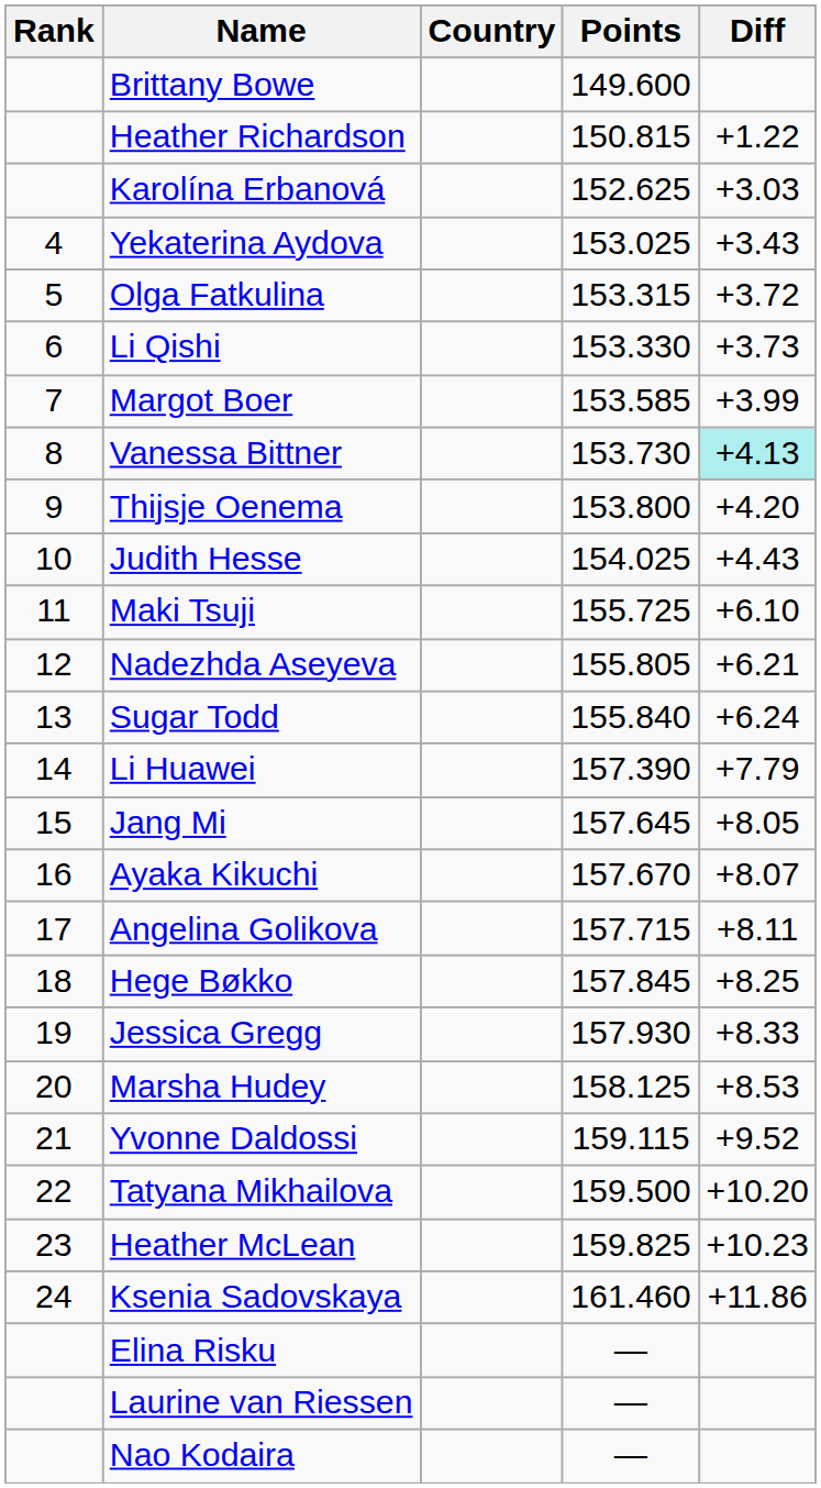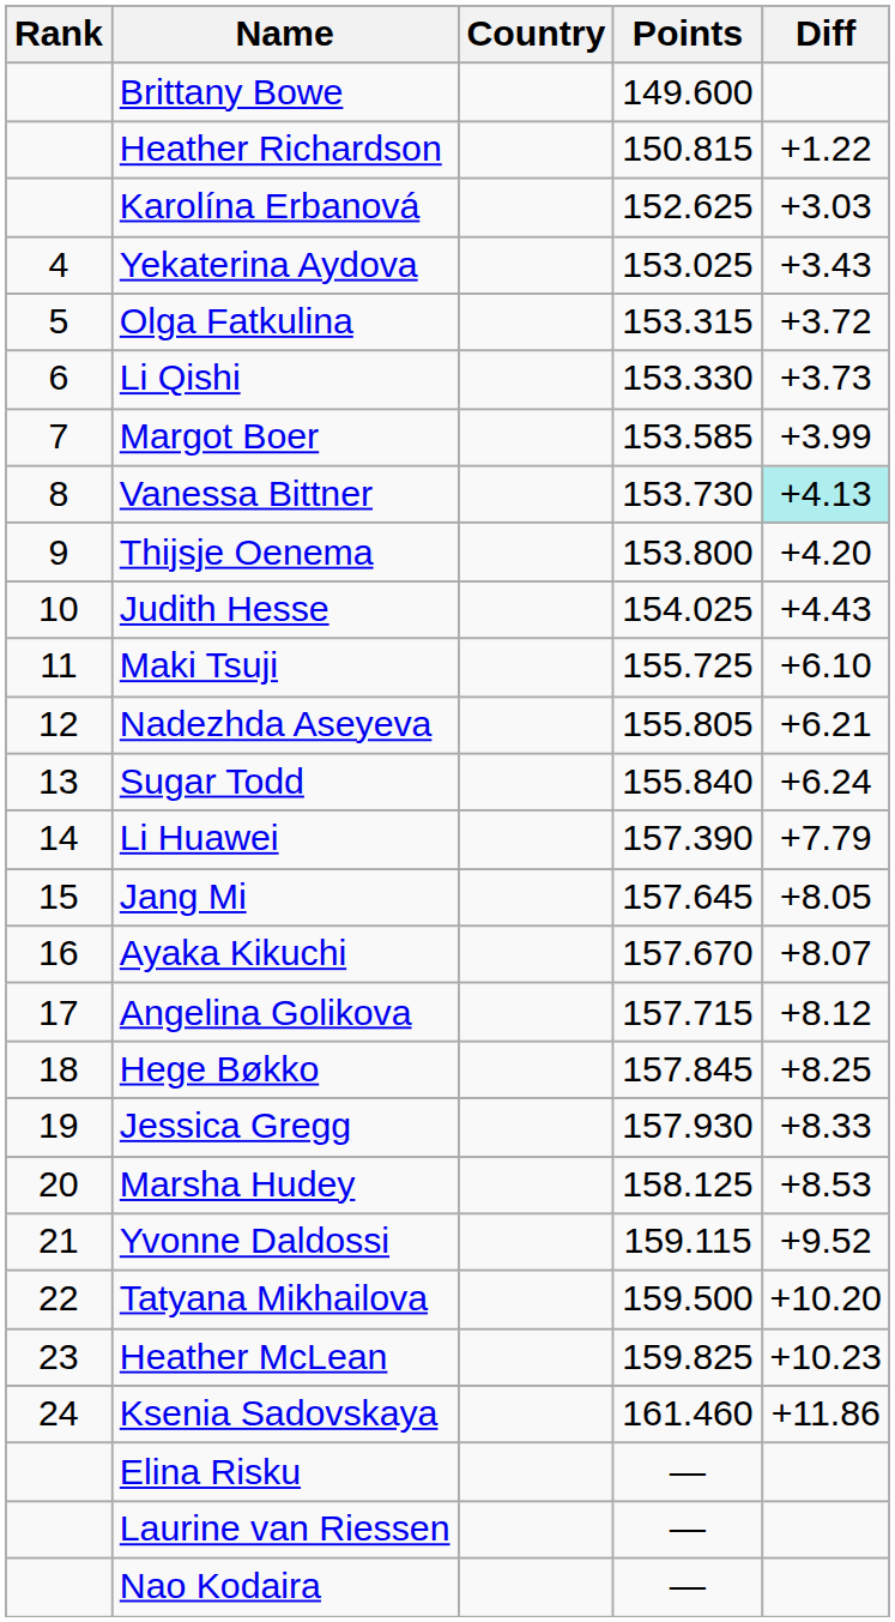Angelina Golikova | Diff: +8.11 -> +8.12
